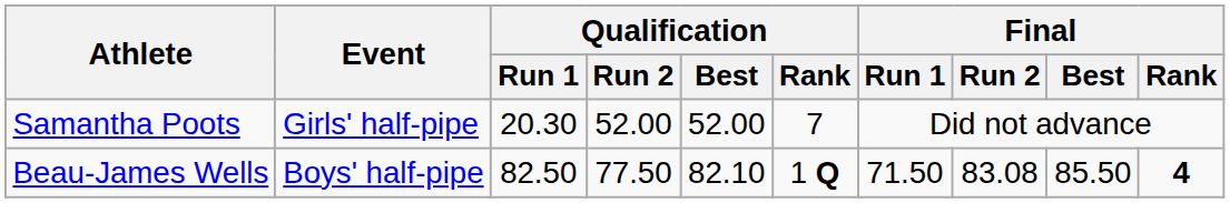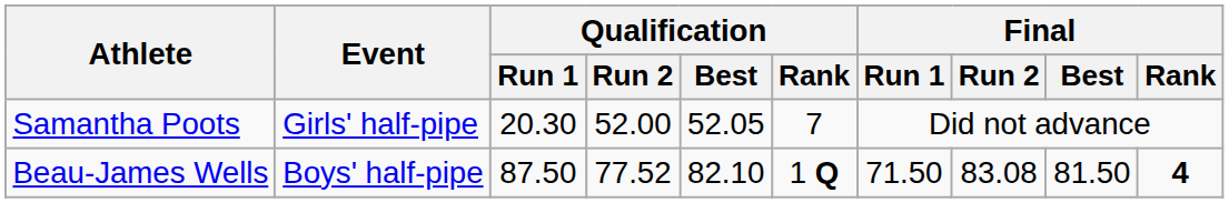Samantha Poots | Qualification / Best: 52.00 -> 52.05
Beau-James Wells | Qualification / Run 1: 82.50 -> 87.50
Beau-James Wells | Qualification / Run 2: 77.50 -> 77.52
Beau-James Wells | Final / Best: 85.50 -> 81.50
